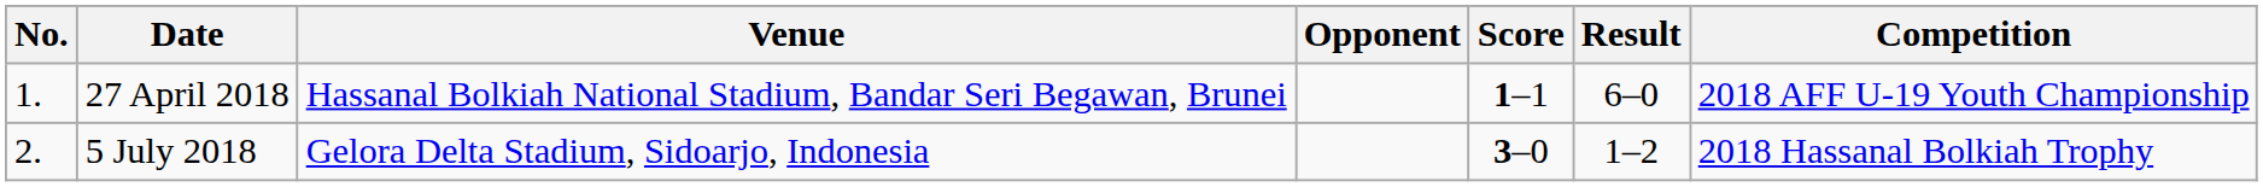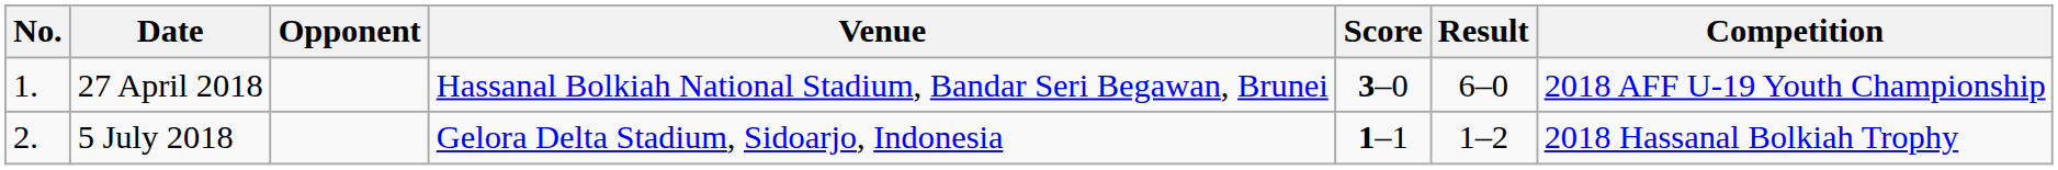columns swapped: Venue <-> Opponent
27 April 2018 | Score: 1–1 -> 3–0
5 July 2018 | Score: 3–0 -> 1–1
